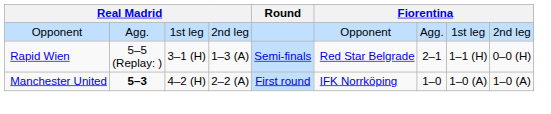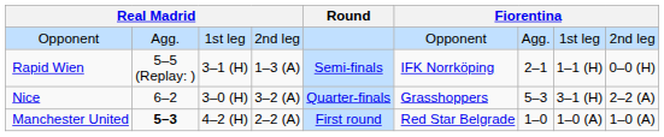Rapid Wien | column 6: Red Star Belgrade -> IFK Norrköping
+ row: Nice | 6–2 | 3–0 (H) | 3–2 (A) | Quarter-finals | Grasshoppers | 5–3 | 3–1 (H) | 2–2 (A)
Manchester United | column 6: IFK Norrköping -> Red Star Belgrade
